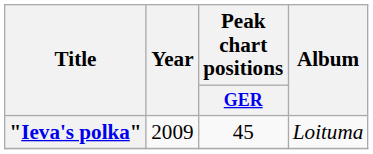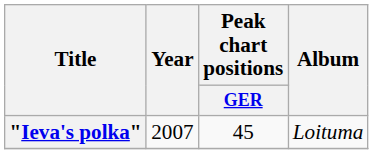"Ieva's polka" | Year: 2009 -> 2007
